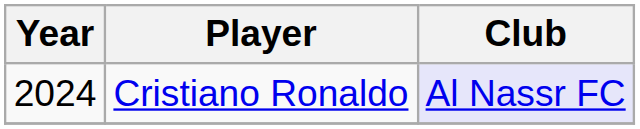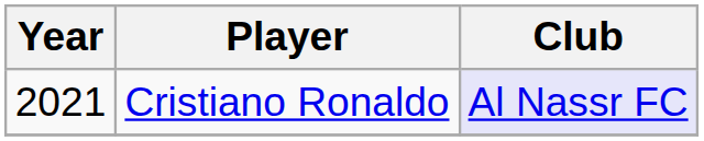Cristiano Ronaldo | Year: 2024 -> 2021
